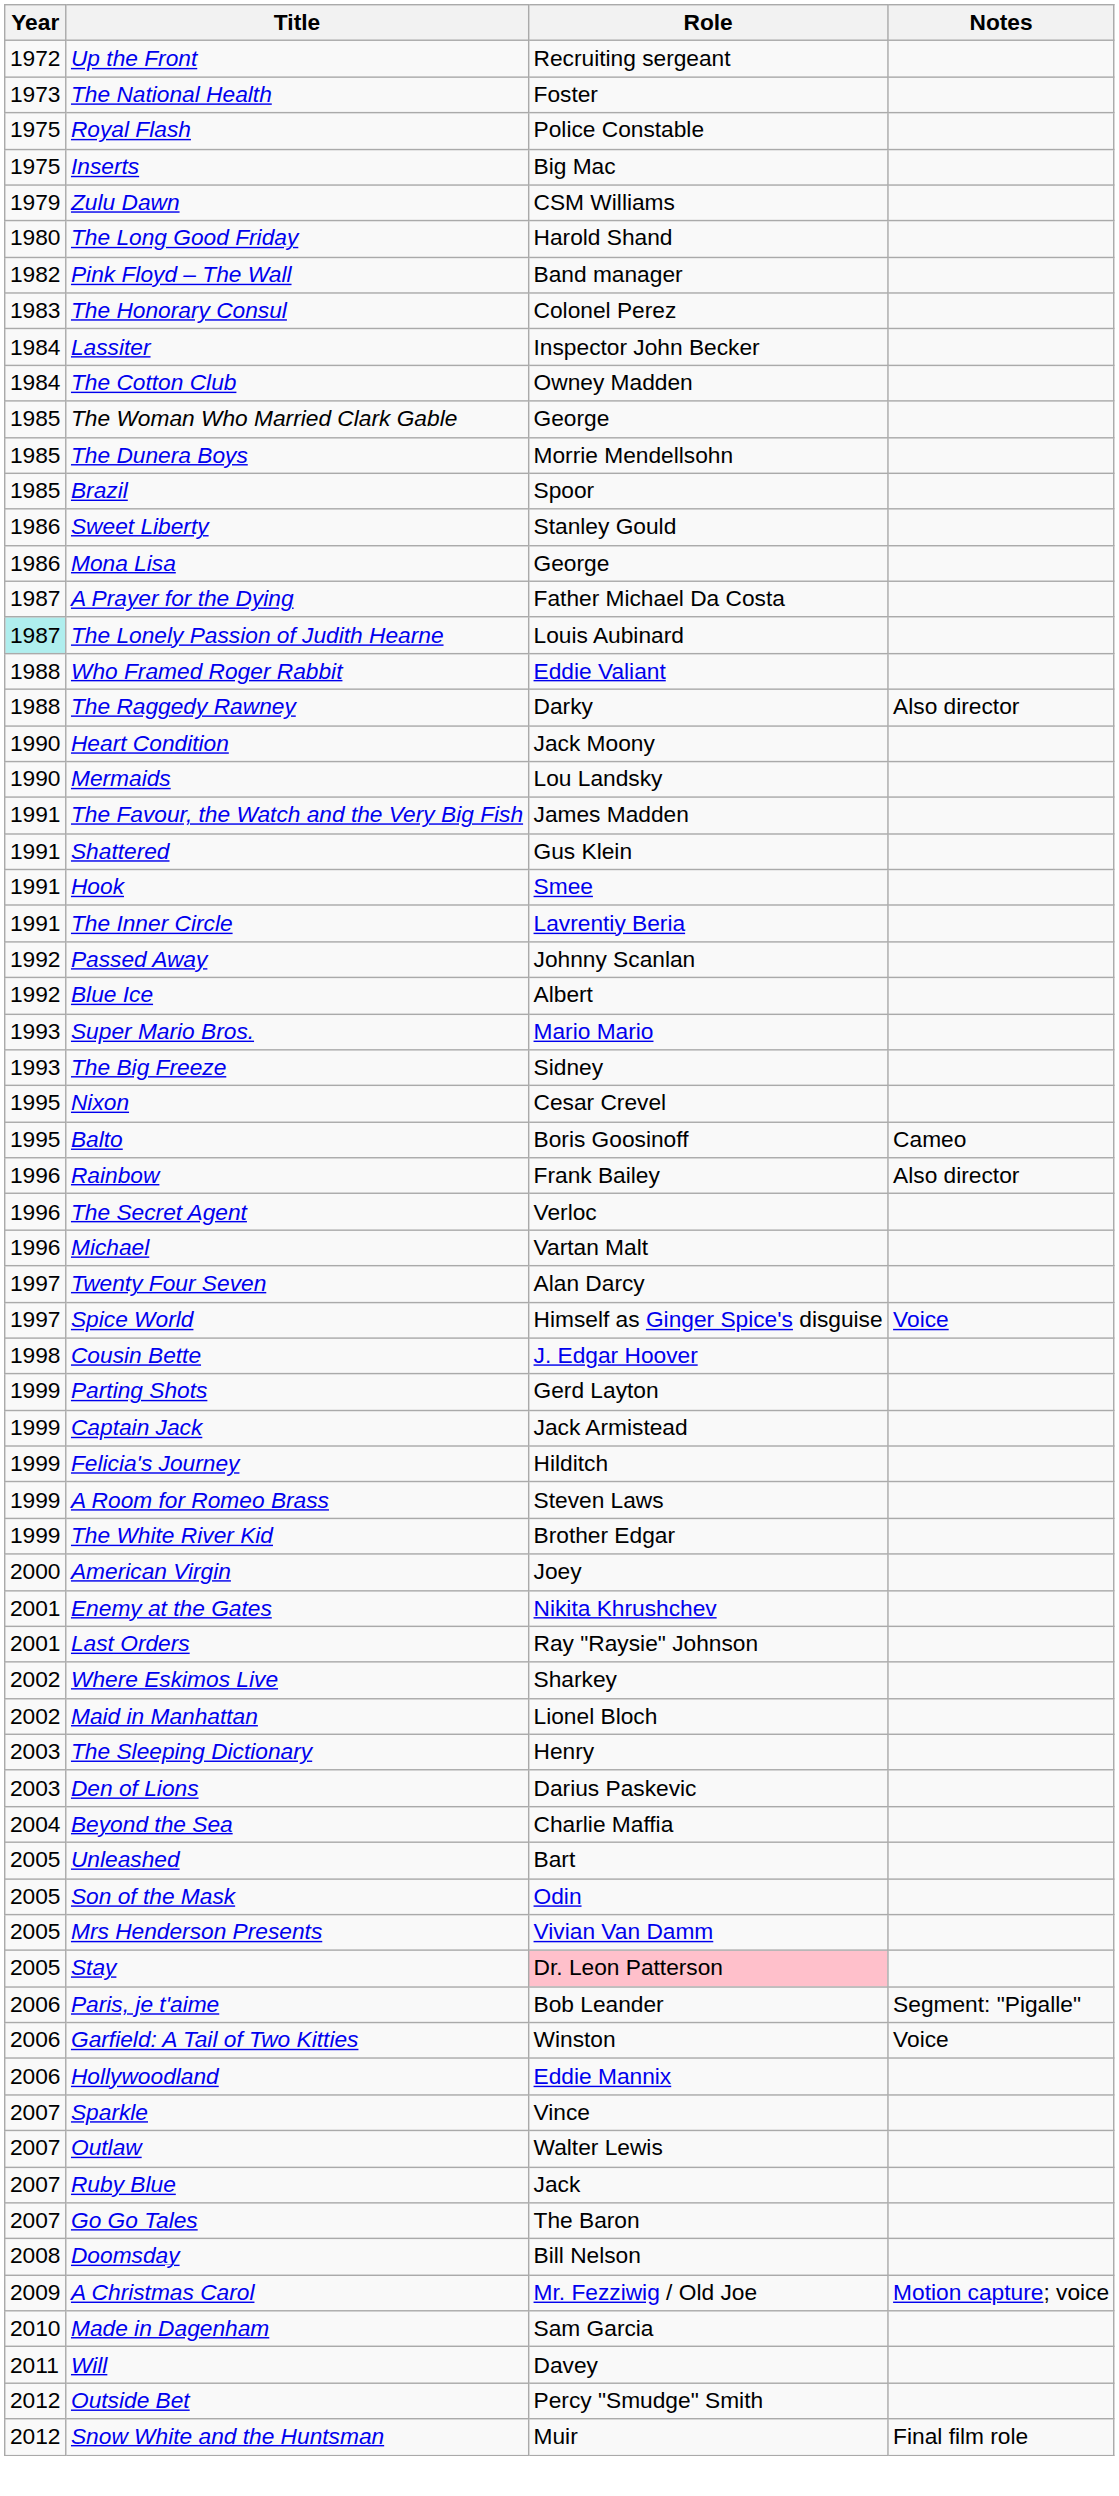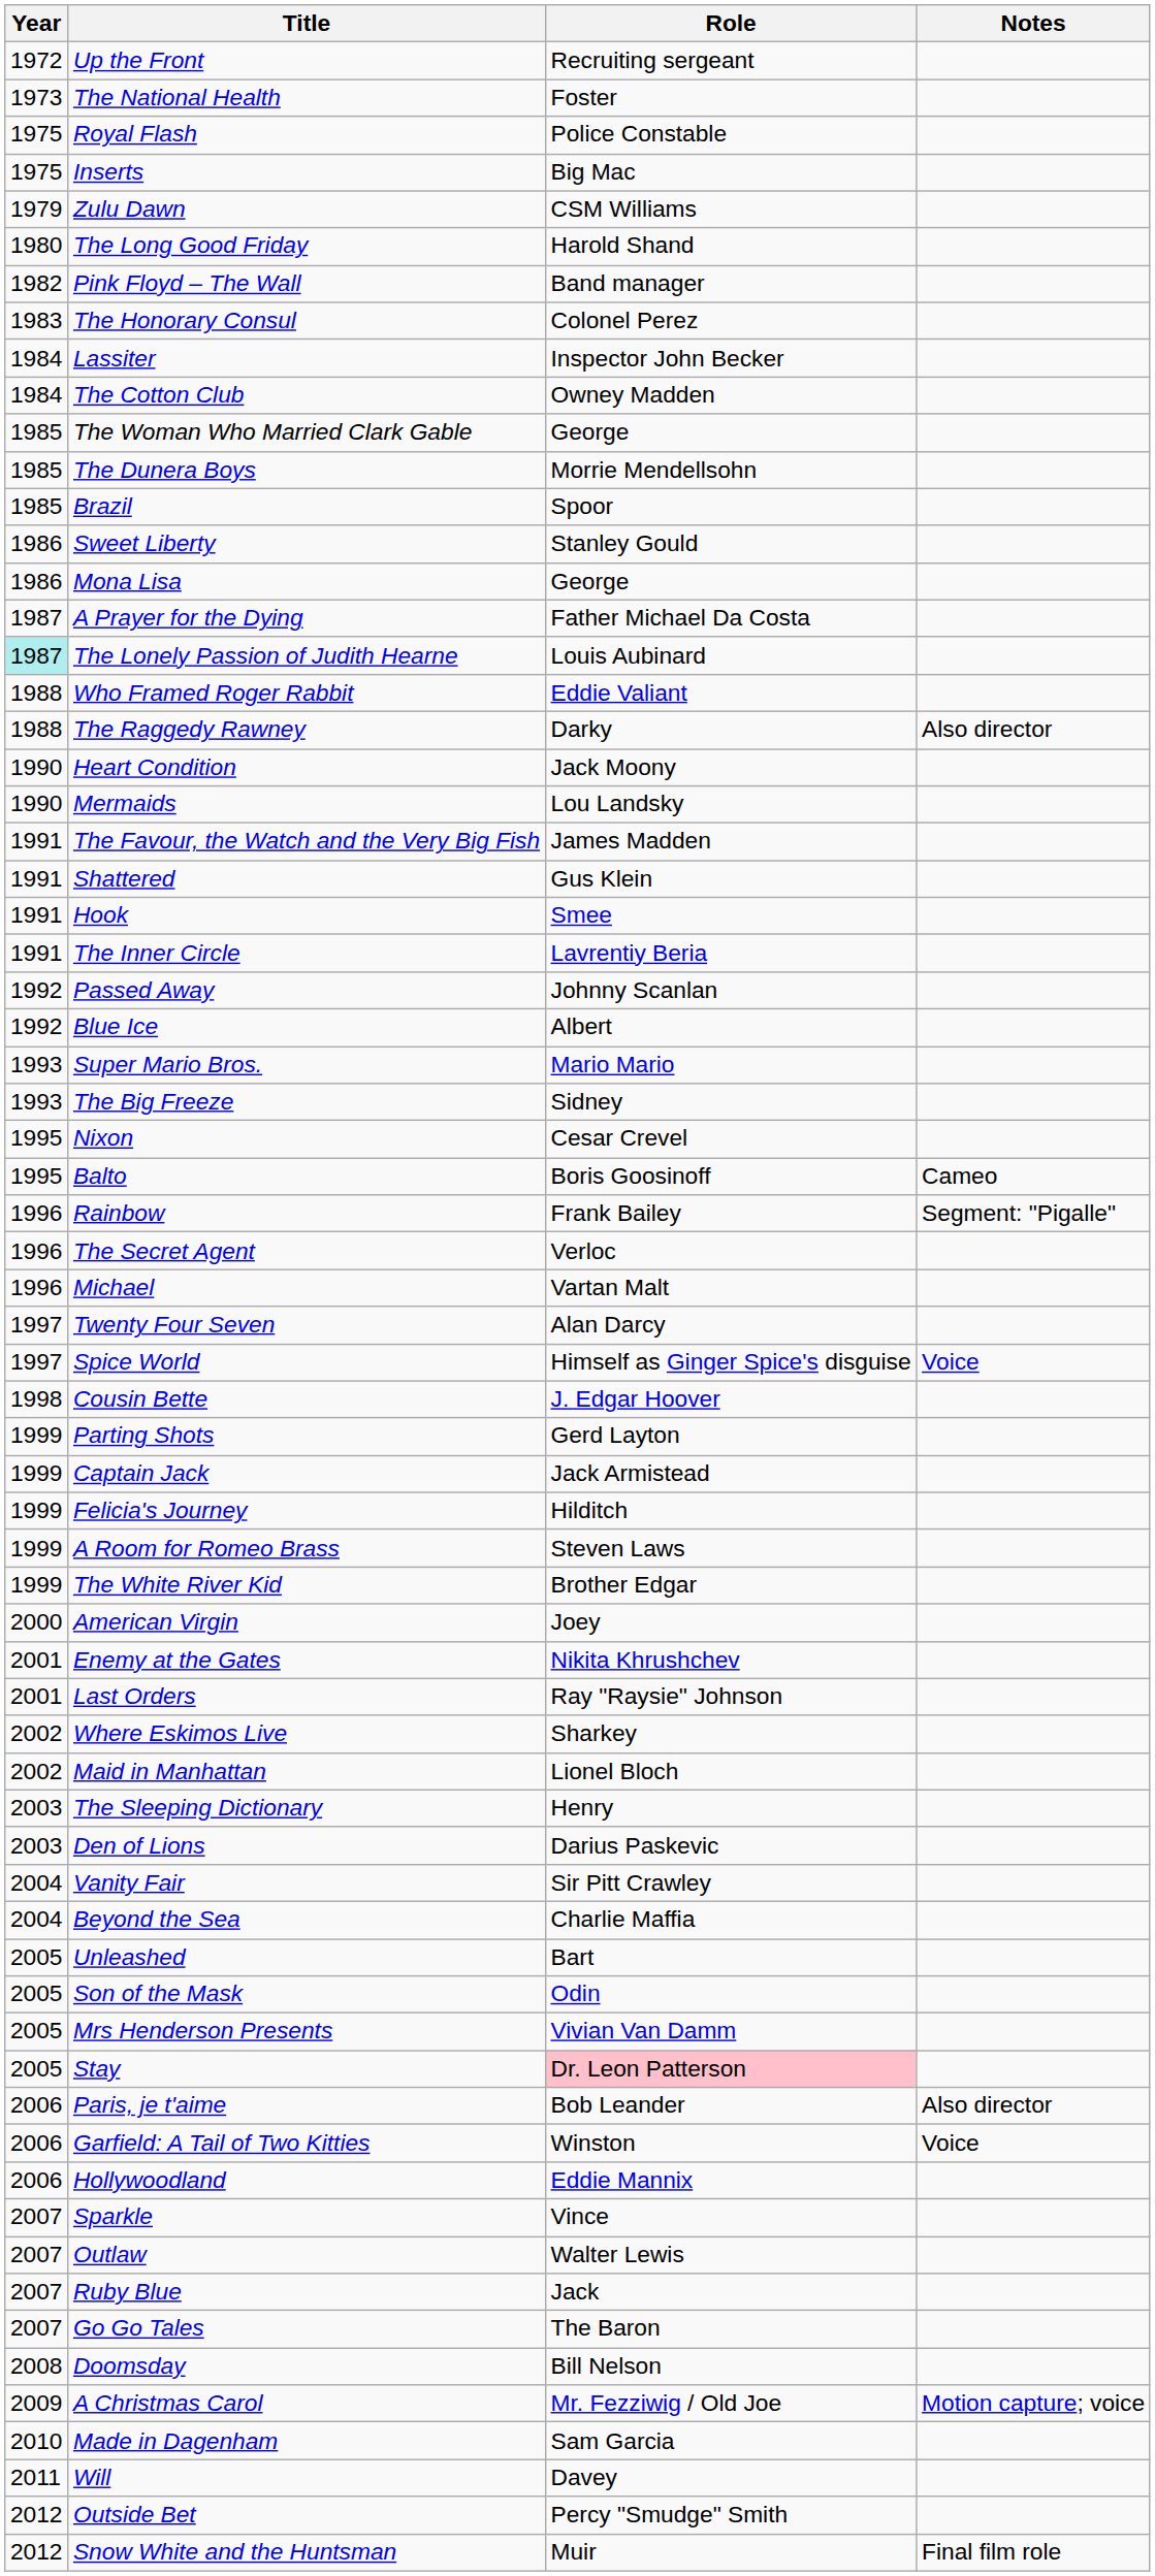Rainbow | Notes: Also director -> Segment: "Pigalle"
+ row: 2004 | Vanity Fair | Sir Pitt Crawley
Paris, je t'aime | Notes: Segment: "Pigalle" -> Also director
